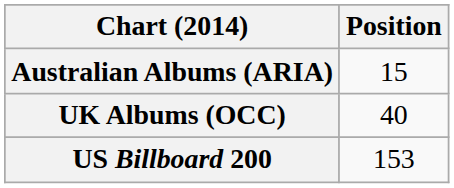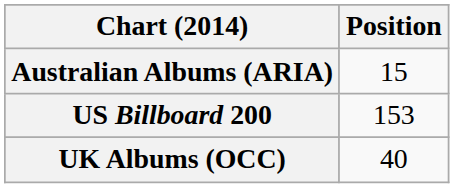rows swapped: UK Albums (OCC) <-> US Billboard 200
